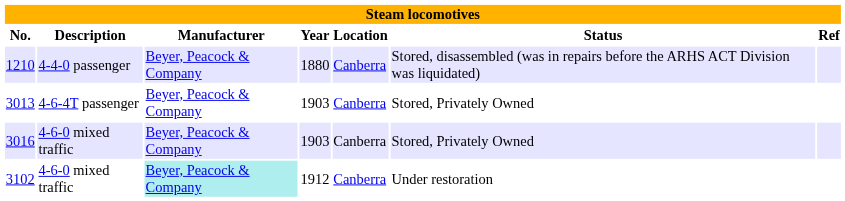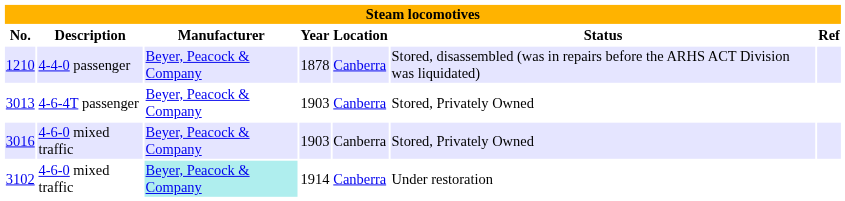1210 | Year: 1880 -> 1878
3102 | Year: 1912 -> 1914
